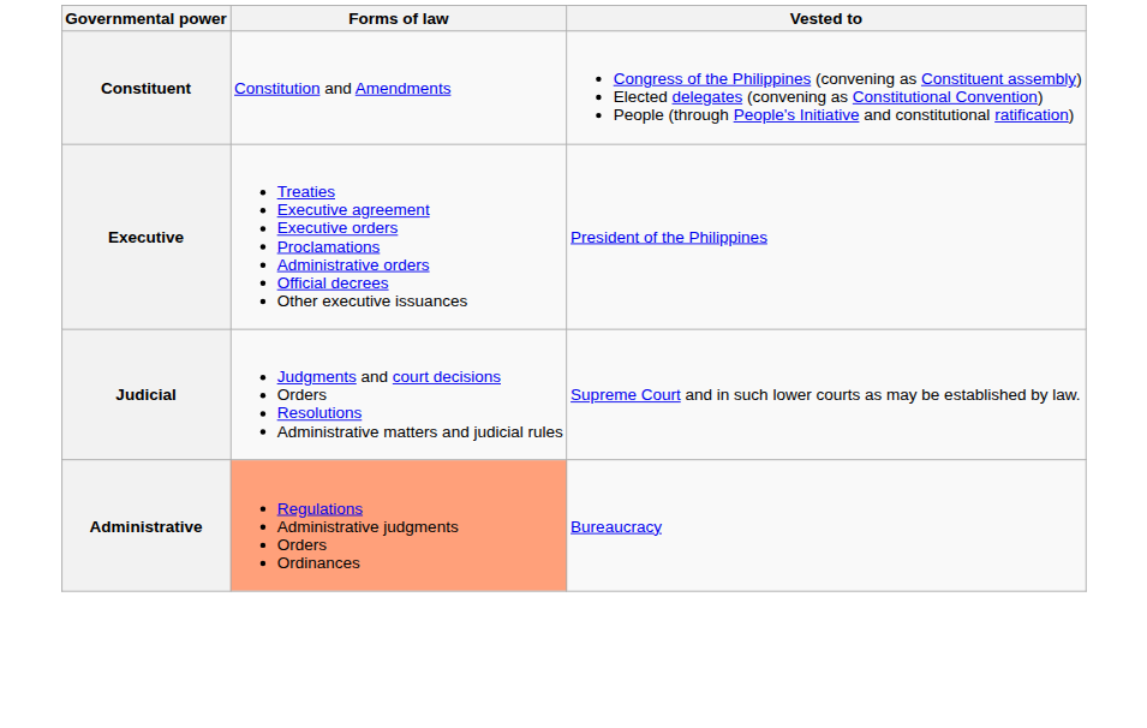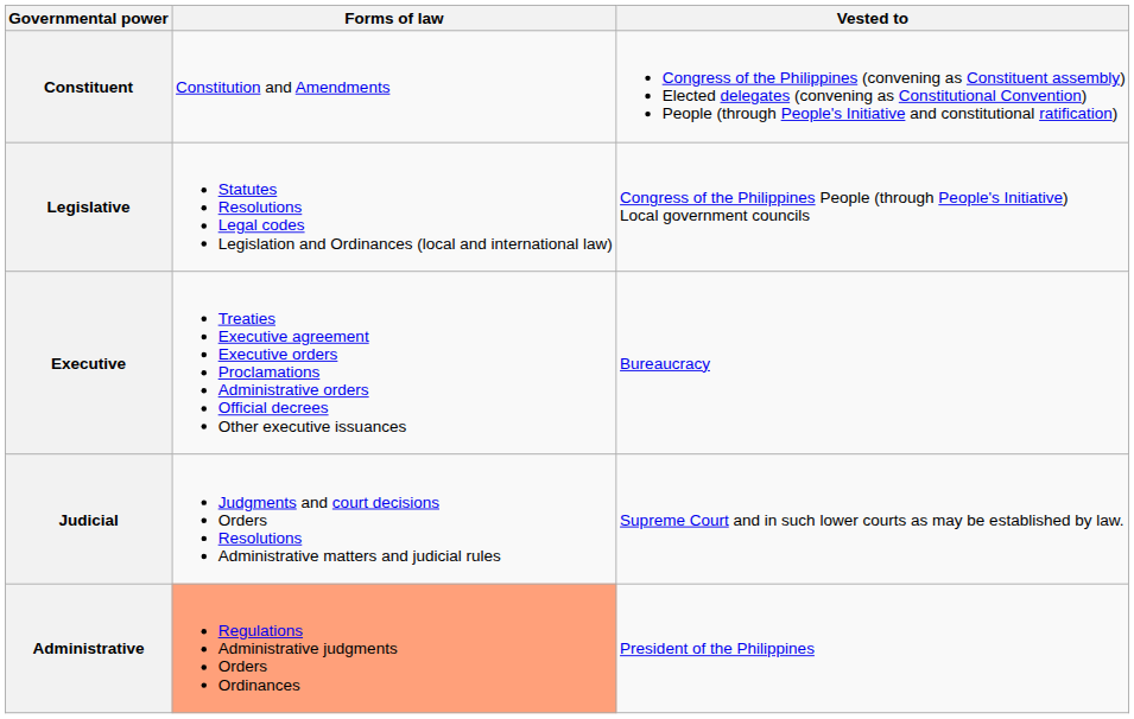+ row: Legislative | Statutes Resolutions Legal codes Legislation and Ordinances (local and international law) | Congress of the Philippines People (through People's Initiative) Local government councils
Executive | Vested to: President of the Philippines -> Bureaucracy
Administrative | Vested to: Bureaucracy -> President of the Philippines
